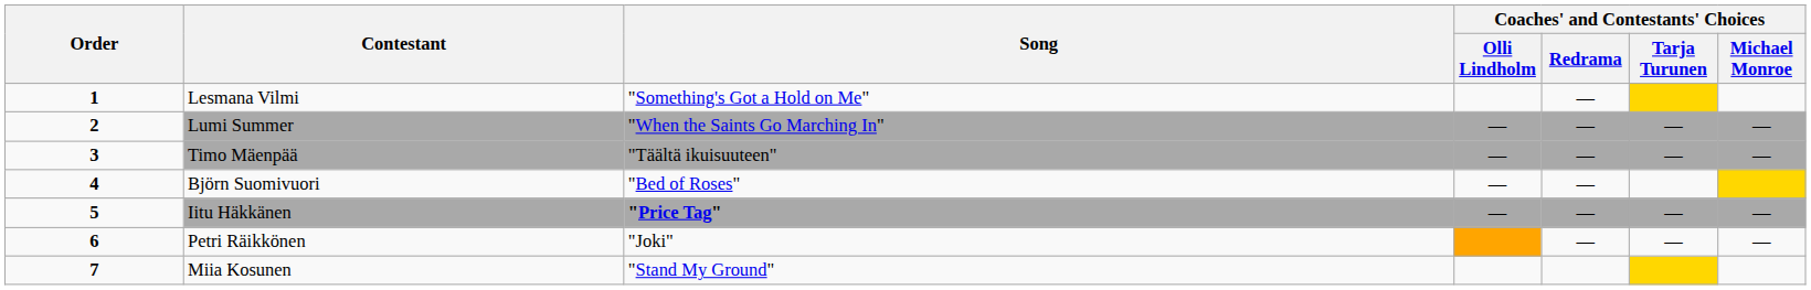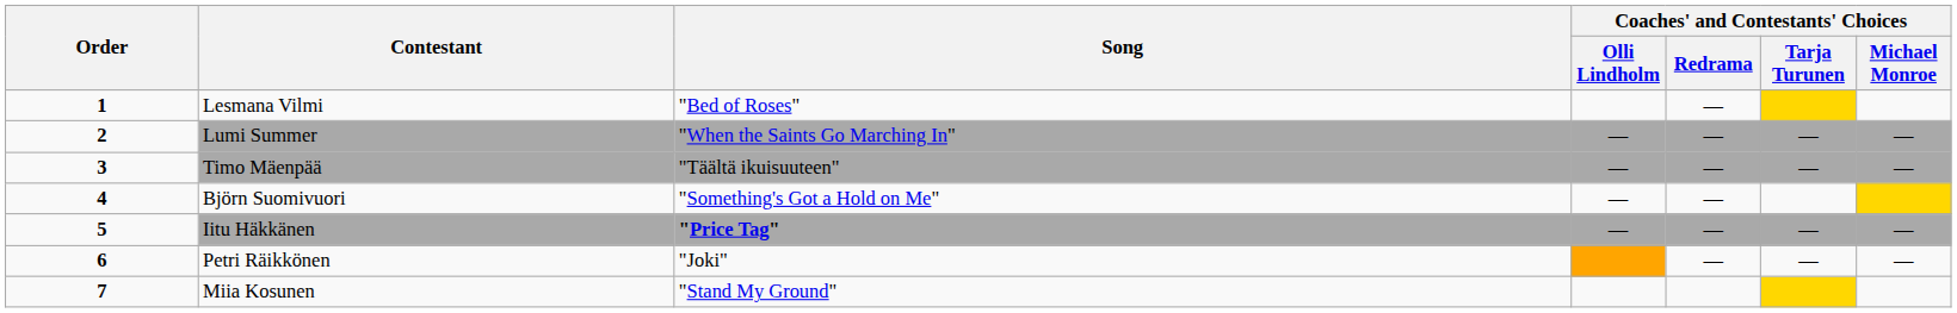Lesmana Vilmi | Song: "Something's Got a Hold on Me" -> "Bed of Roses"
Björn Suomivuori | Song: "Bed of Roses" -> "Something's Got a Hold on Me"
